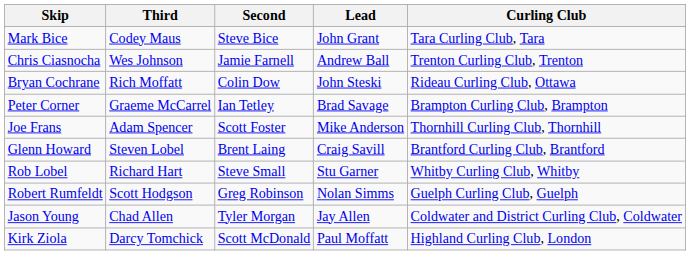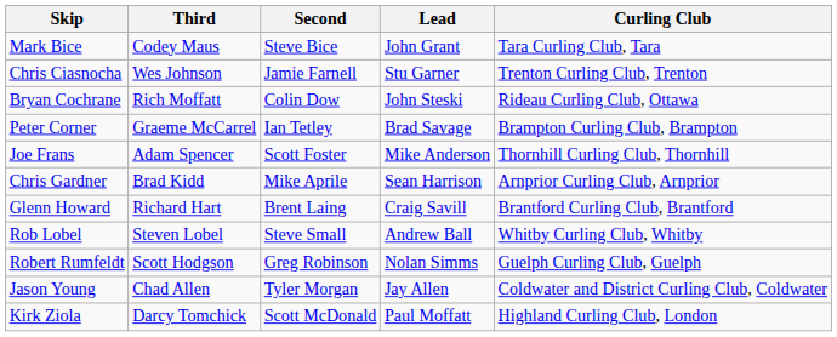Chris Ciasnocha | Lead: Andrew Ball -> Stu Garner
+ row: Chris Gardner | Brad Kidd | Mike Aprile | Sean Harrison | Arnprior Curling Club, Arnprior
Glenn Howard | Third: Steven Lobel -> Richard Hart
Rob Lobel | Third: Richard Hart -> Steven Lobel
Rob Lobel | Lead: Stu Garner -> Andrew Ball
